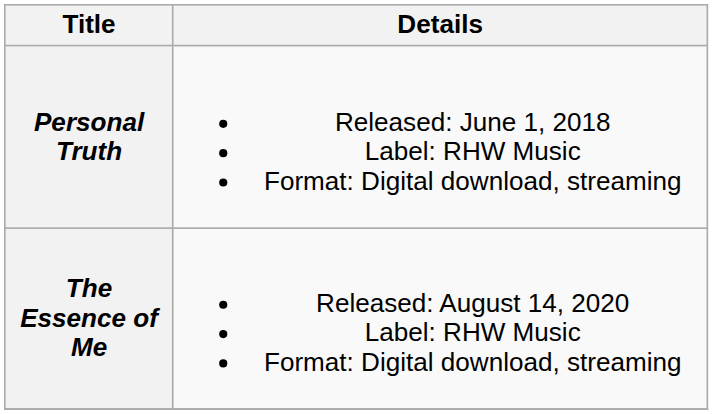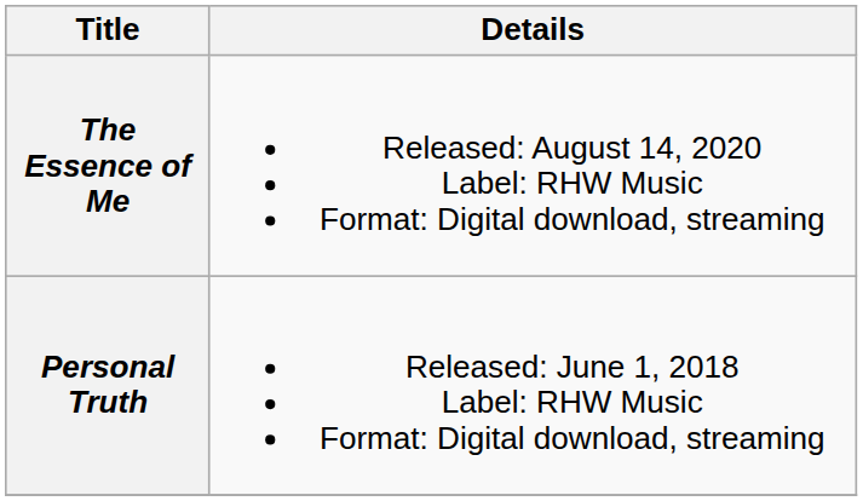rows swapped: Personal Truth <-> The Essence of Me
